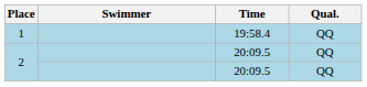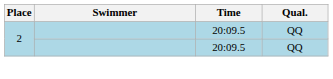- row: 1 | 19:58.4 | QQ
